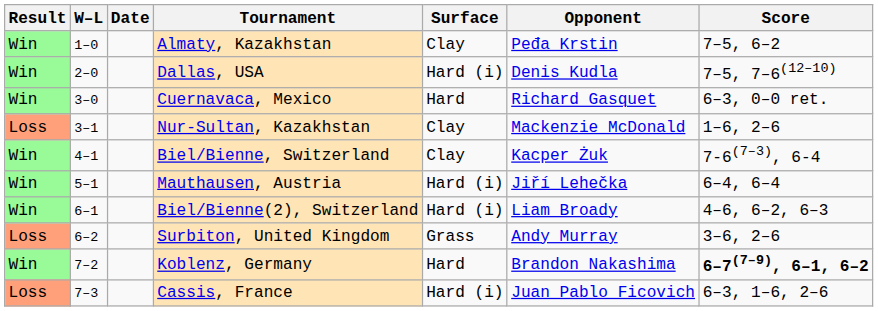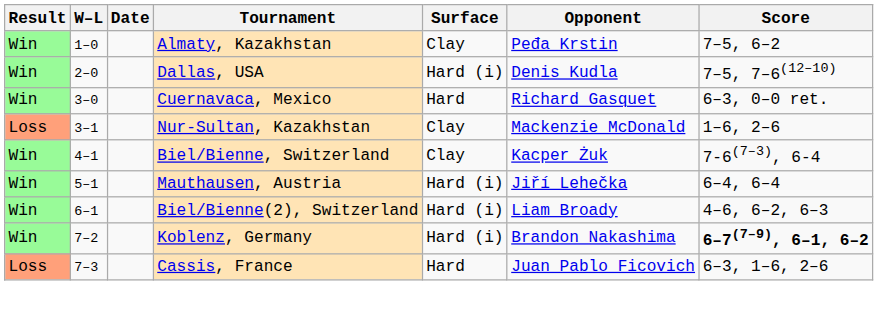- row: Loss | 6–2 | Surbiton, United Kingdom | Grass | Andy Murray | 3–6, 2–6
Koblenz, Germany | Surface: Hard -> Hard (i)
Cassis, France | Surface: Hard (i) -> Hard
